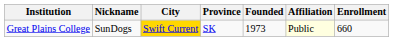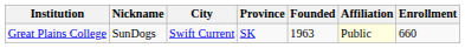Great Plains College | City: gold background -> no background
Great Plains College | Founded: 1973 -> 1963
